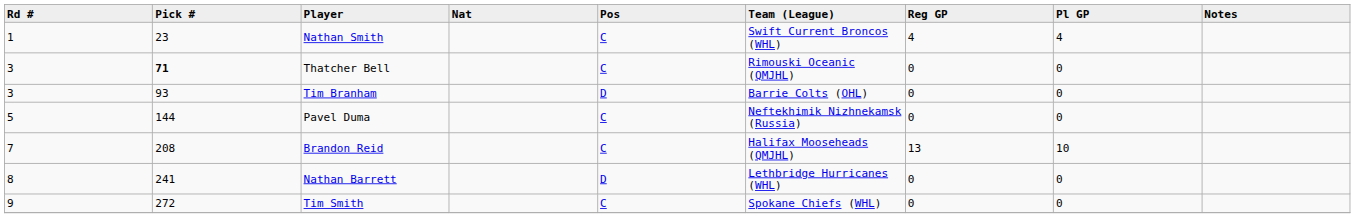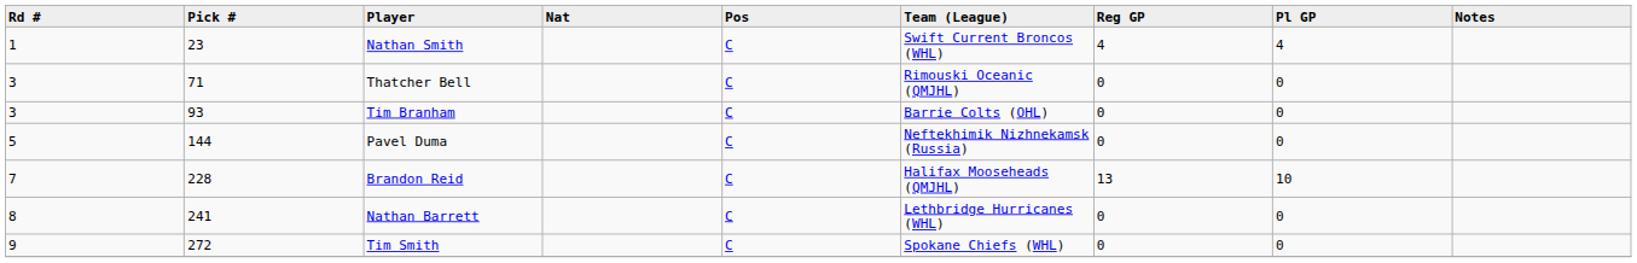Thatcher Bell | Pick #: bold -> normal
Tim Branham | Pos: D -> C
Brandon Reid | Pick #: 208 -> 228
Nathan Barrett | Pos: D -> C
